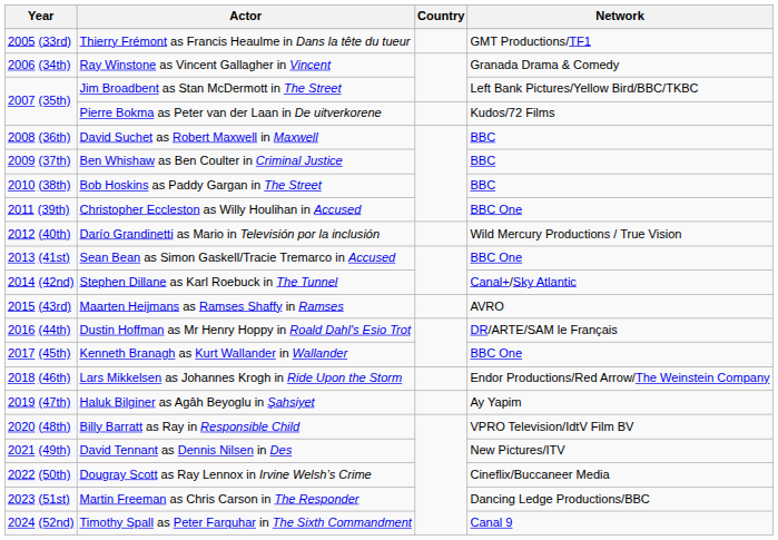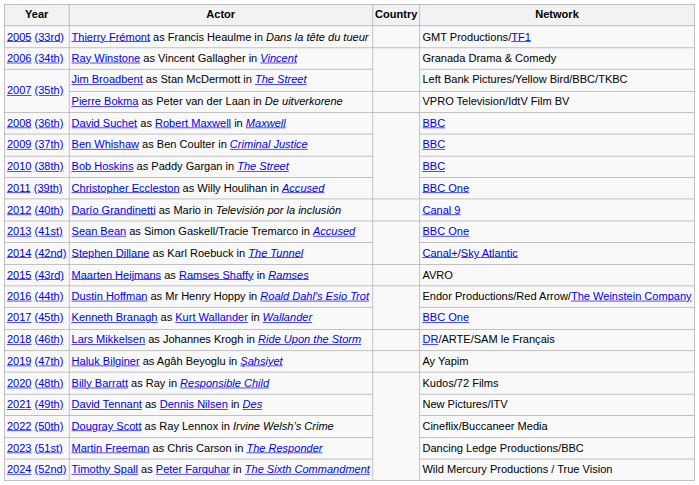Pierre Bokma as Peter van der Laan in De uitverkorene | Network: Kudos/72 Films -> VPRO Television/IdtV Film BV
Darío Grandinetti as Mario in Televisión por la inclusión | Network: Wild Mercury Productions / True Vision -> Canal 9
Dustin Hoffman as Mr Henry Hoppy in Roald Dahl's Esio Trot | Network: DR/ARTE/SAM le Français -> Endor Productions/Red Arrow/The Weinstein Company
Lars Mikkelsen as Johannes Krogh in Ride Upon the Storm | Network: Endor Productions/Red Arrow/The Weinstein Company -> DR/ARTE/SAM le Français
Billy Barratt as Ray in Responsible Child | Network: VPRO Television/IdtV Film BV -> Kudos/72 Films
Timothy Spall as Peter Farquhar in The Sixth Commandment | Network: Canal 9 -> Wild Mercury Productions / True Vision
